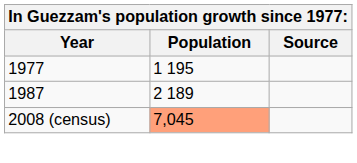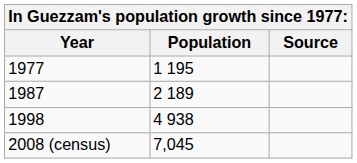+ row: 1998 | 4 938
2008 (census) | Population: lightsalmon background -> no background
